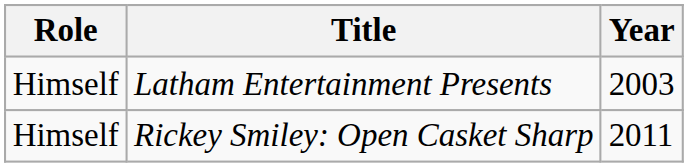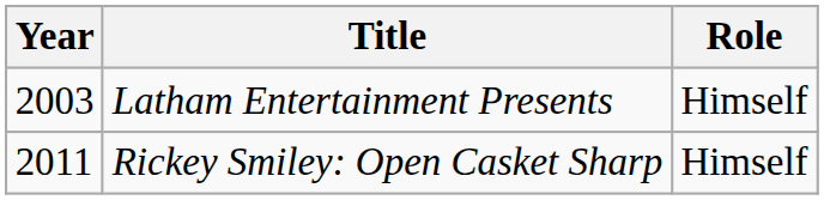columns swapped: Year <-> Role
